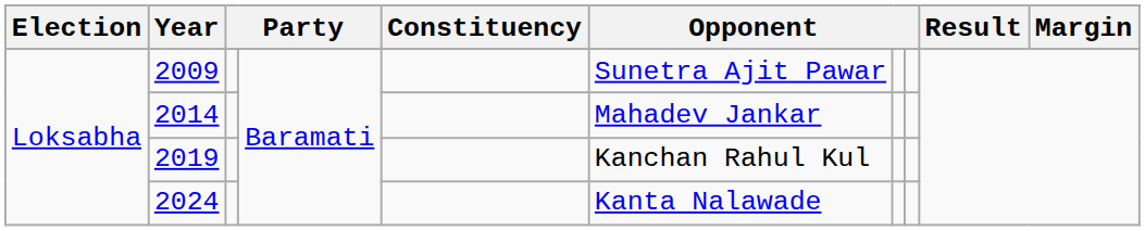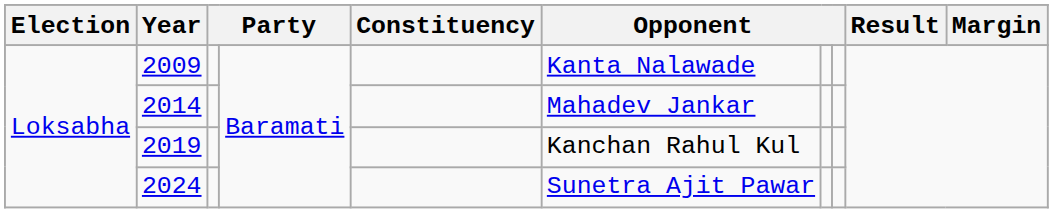2009 | column 6: Sunetra Ajit Pawar -> Kanta Nalawade
2024 | column 6: Kanta Nalawade -> Sunetra Ajit Pawar
